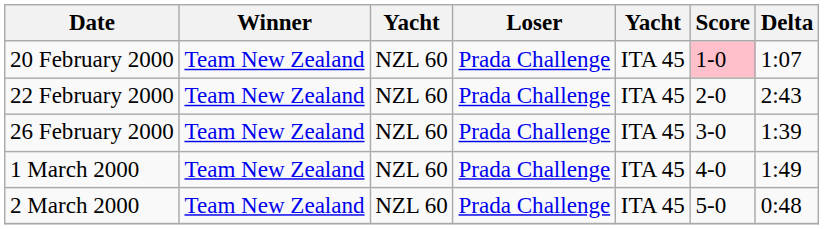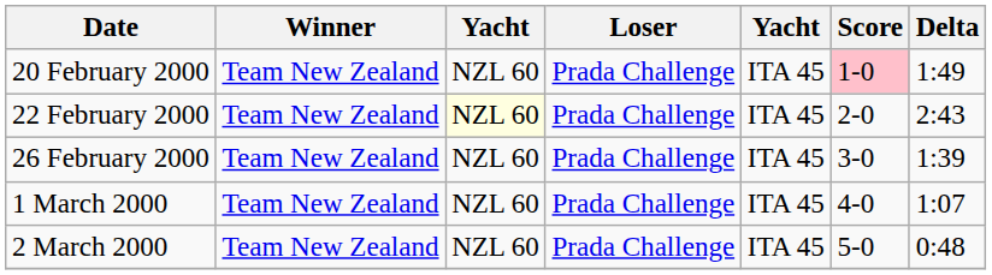20 February 2000 | Delta: 1:07 -> 1:49
22 February 2000 | column 3: no background -> lightyellow background
1 March 2000 | Delta: 1:49 -> 1:07
